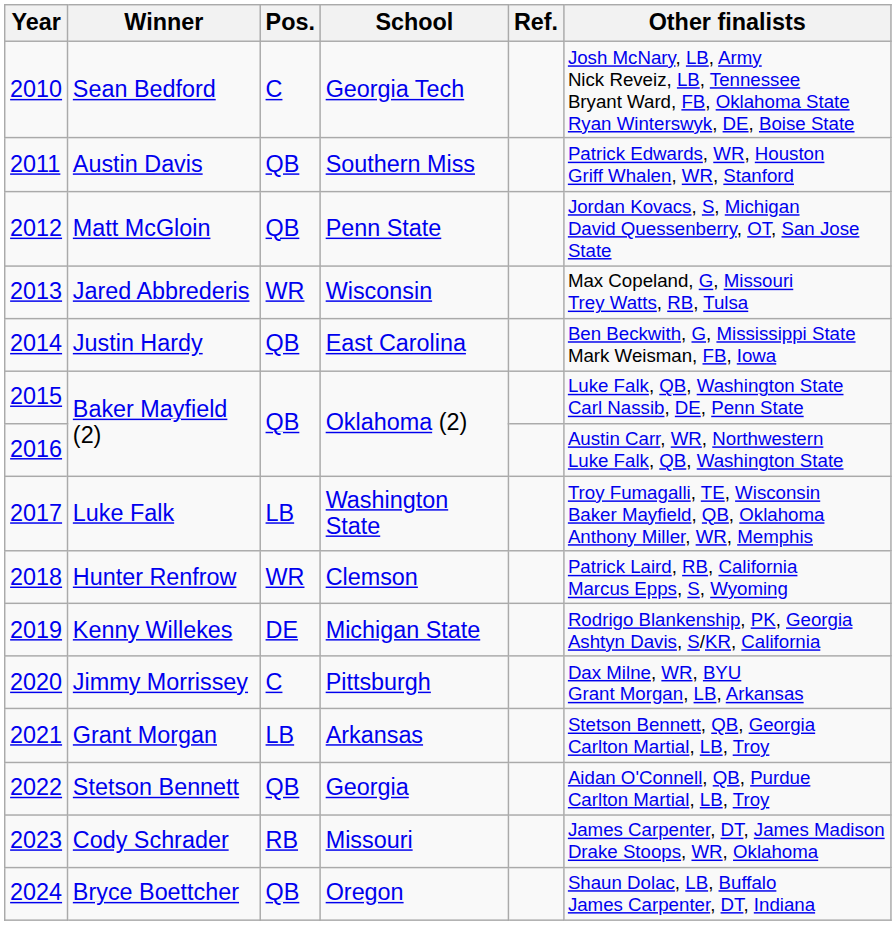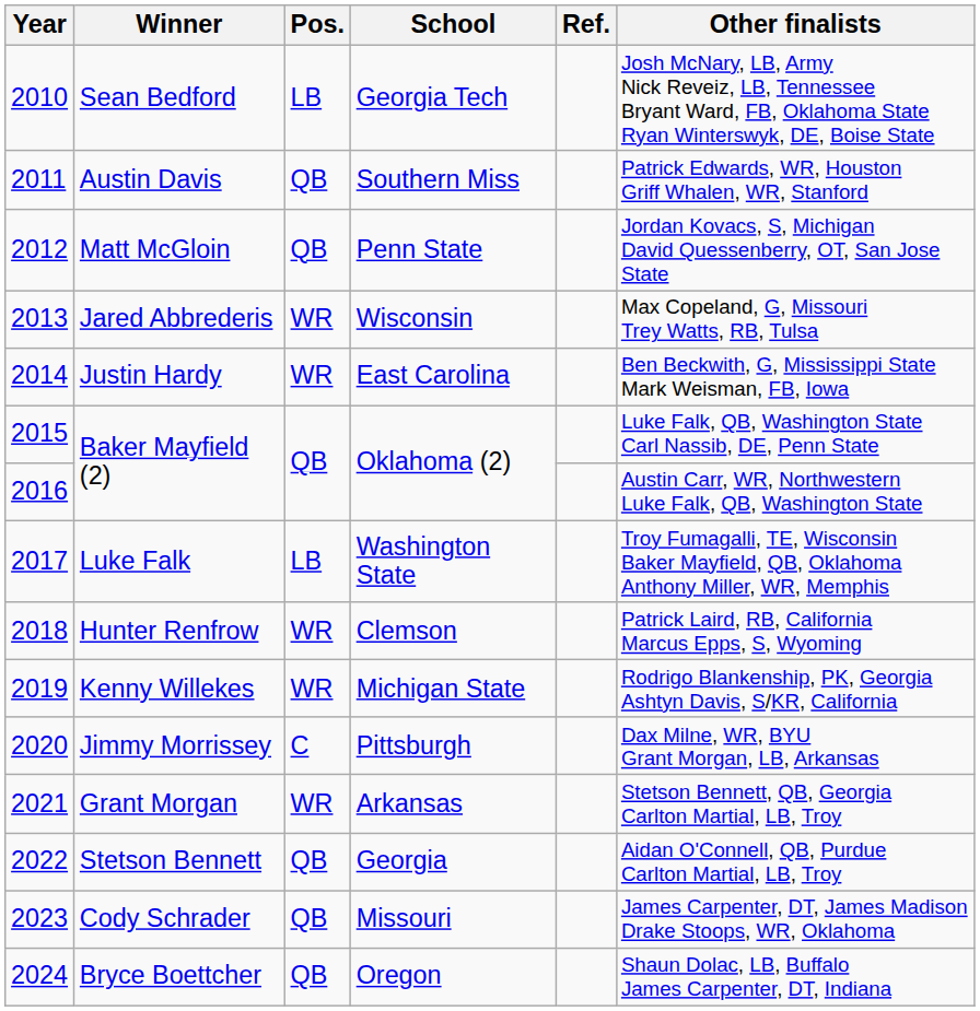Sean Bedford | Pos.: C -> LB
Justin Hardy | Pos.: QB -> WR
Kenny Willekes | Pos.: DE -> WR
Grant Morgan | Pos.: LB -> WR
Cody Schrader | Pos.: RB -> QB
